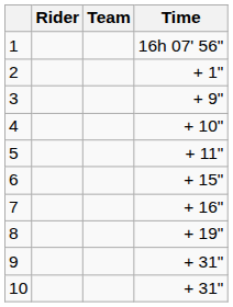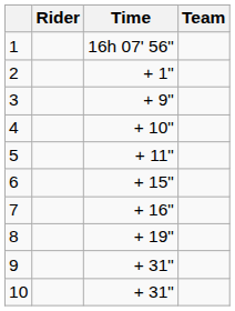columns swapped: Team <-> Time
